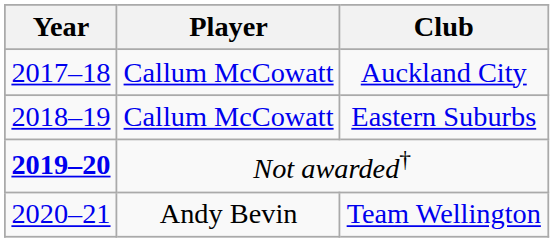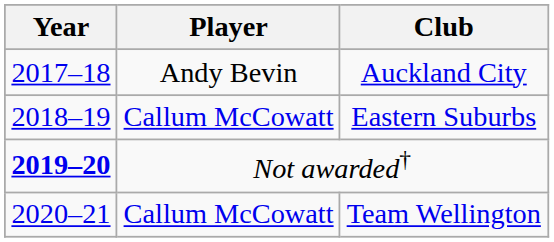Auckland City | Player: Callum McCowatt -> Andy Bevin
Team Wellington | Player: Andy Bevin -> Callum McCowatt
